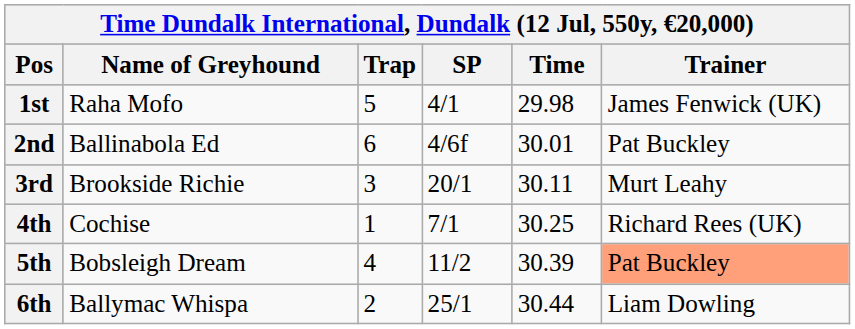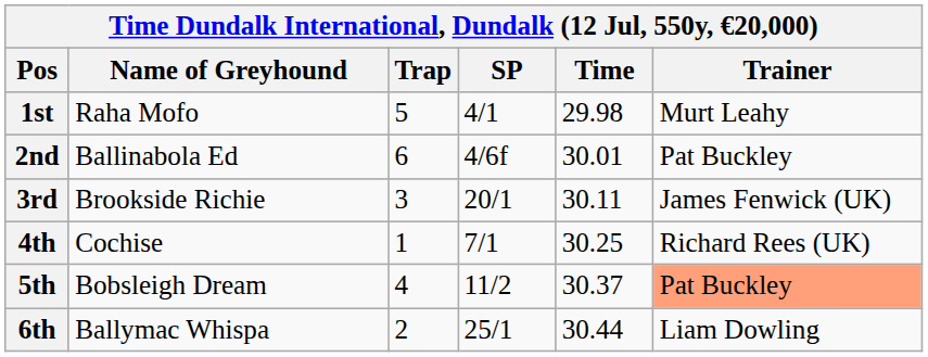1st | Trainer: James Fenwick (UK) -> Murt Leahy
3rd | Trainer: Murt Leahy -> James Fenwick (UK)
5th | Time: 30.39 -> 30.37
